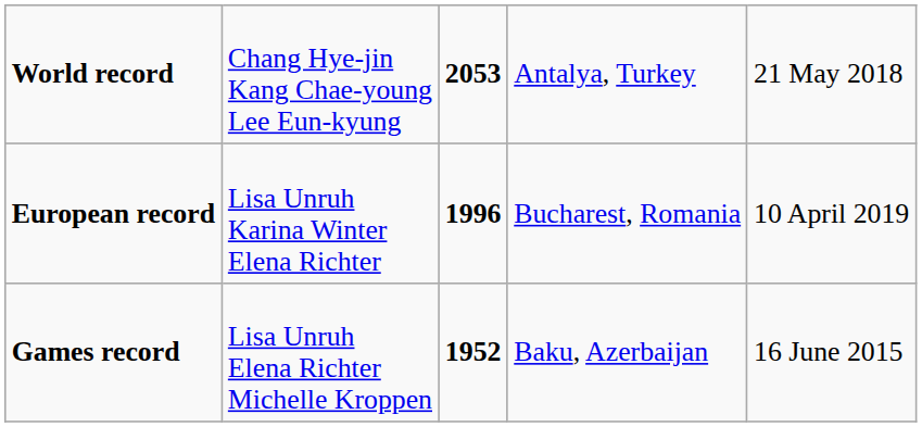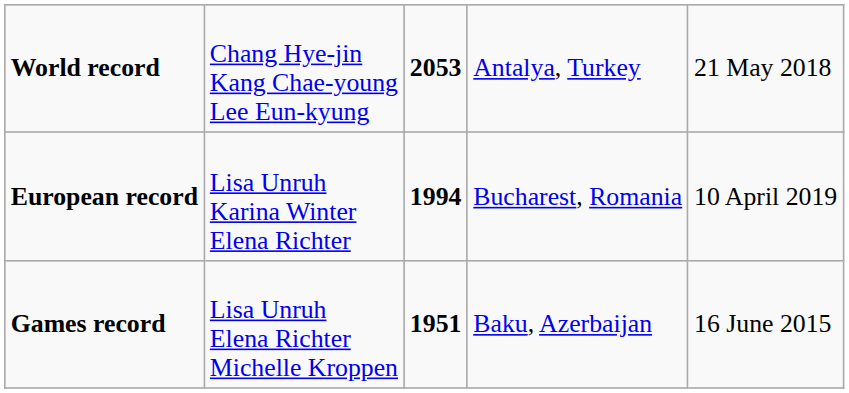European record | column 3: 1996 -> 1994
Games record | column 3: 1952 -> 1951
